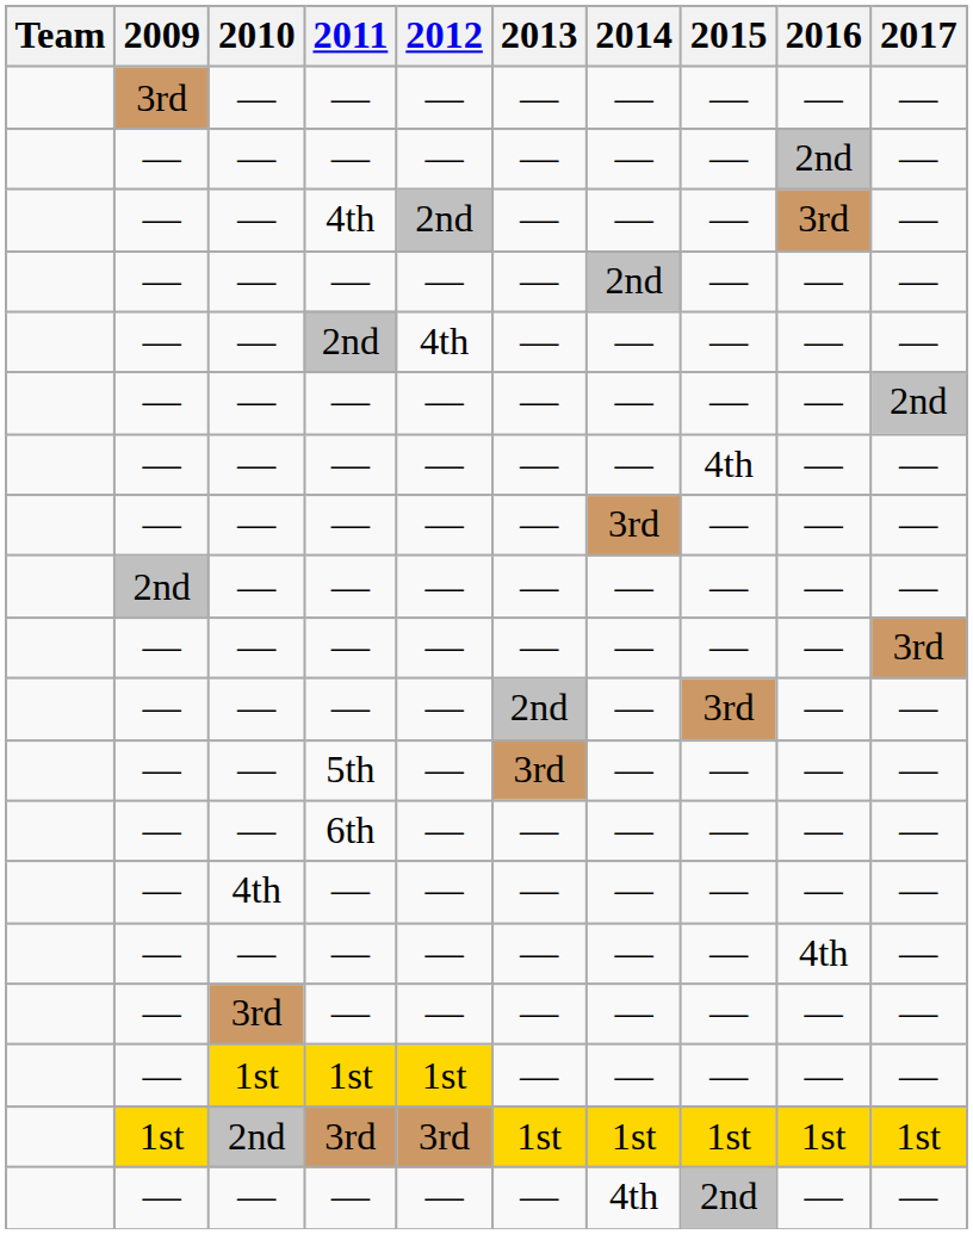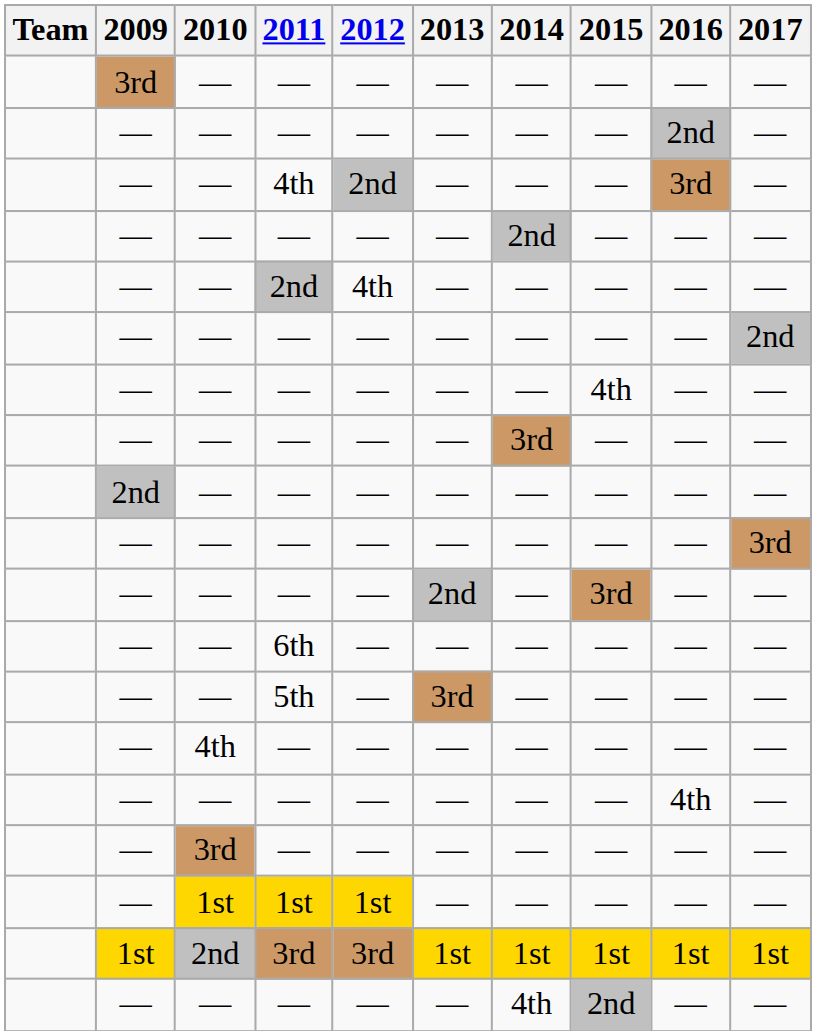rows swapped: 6th <-> 5th
